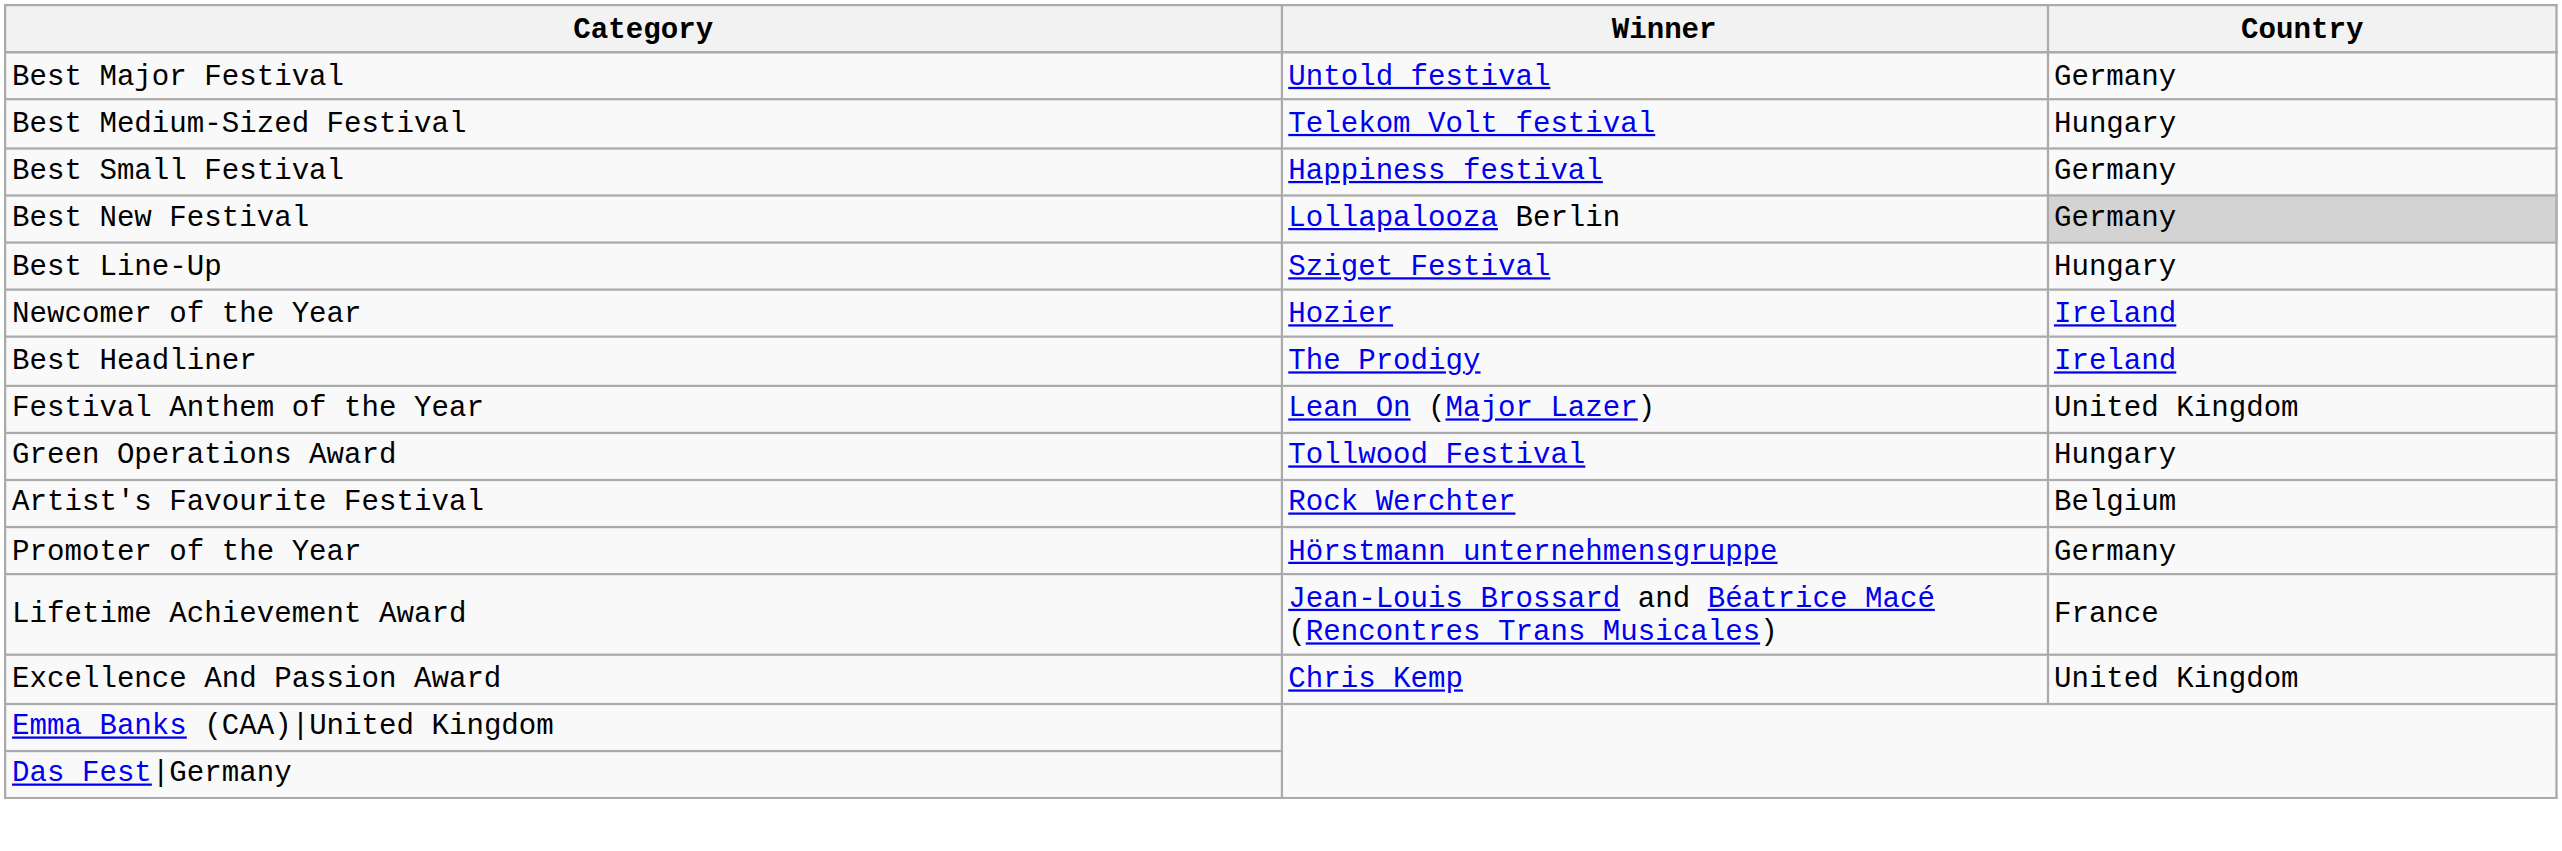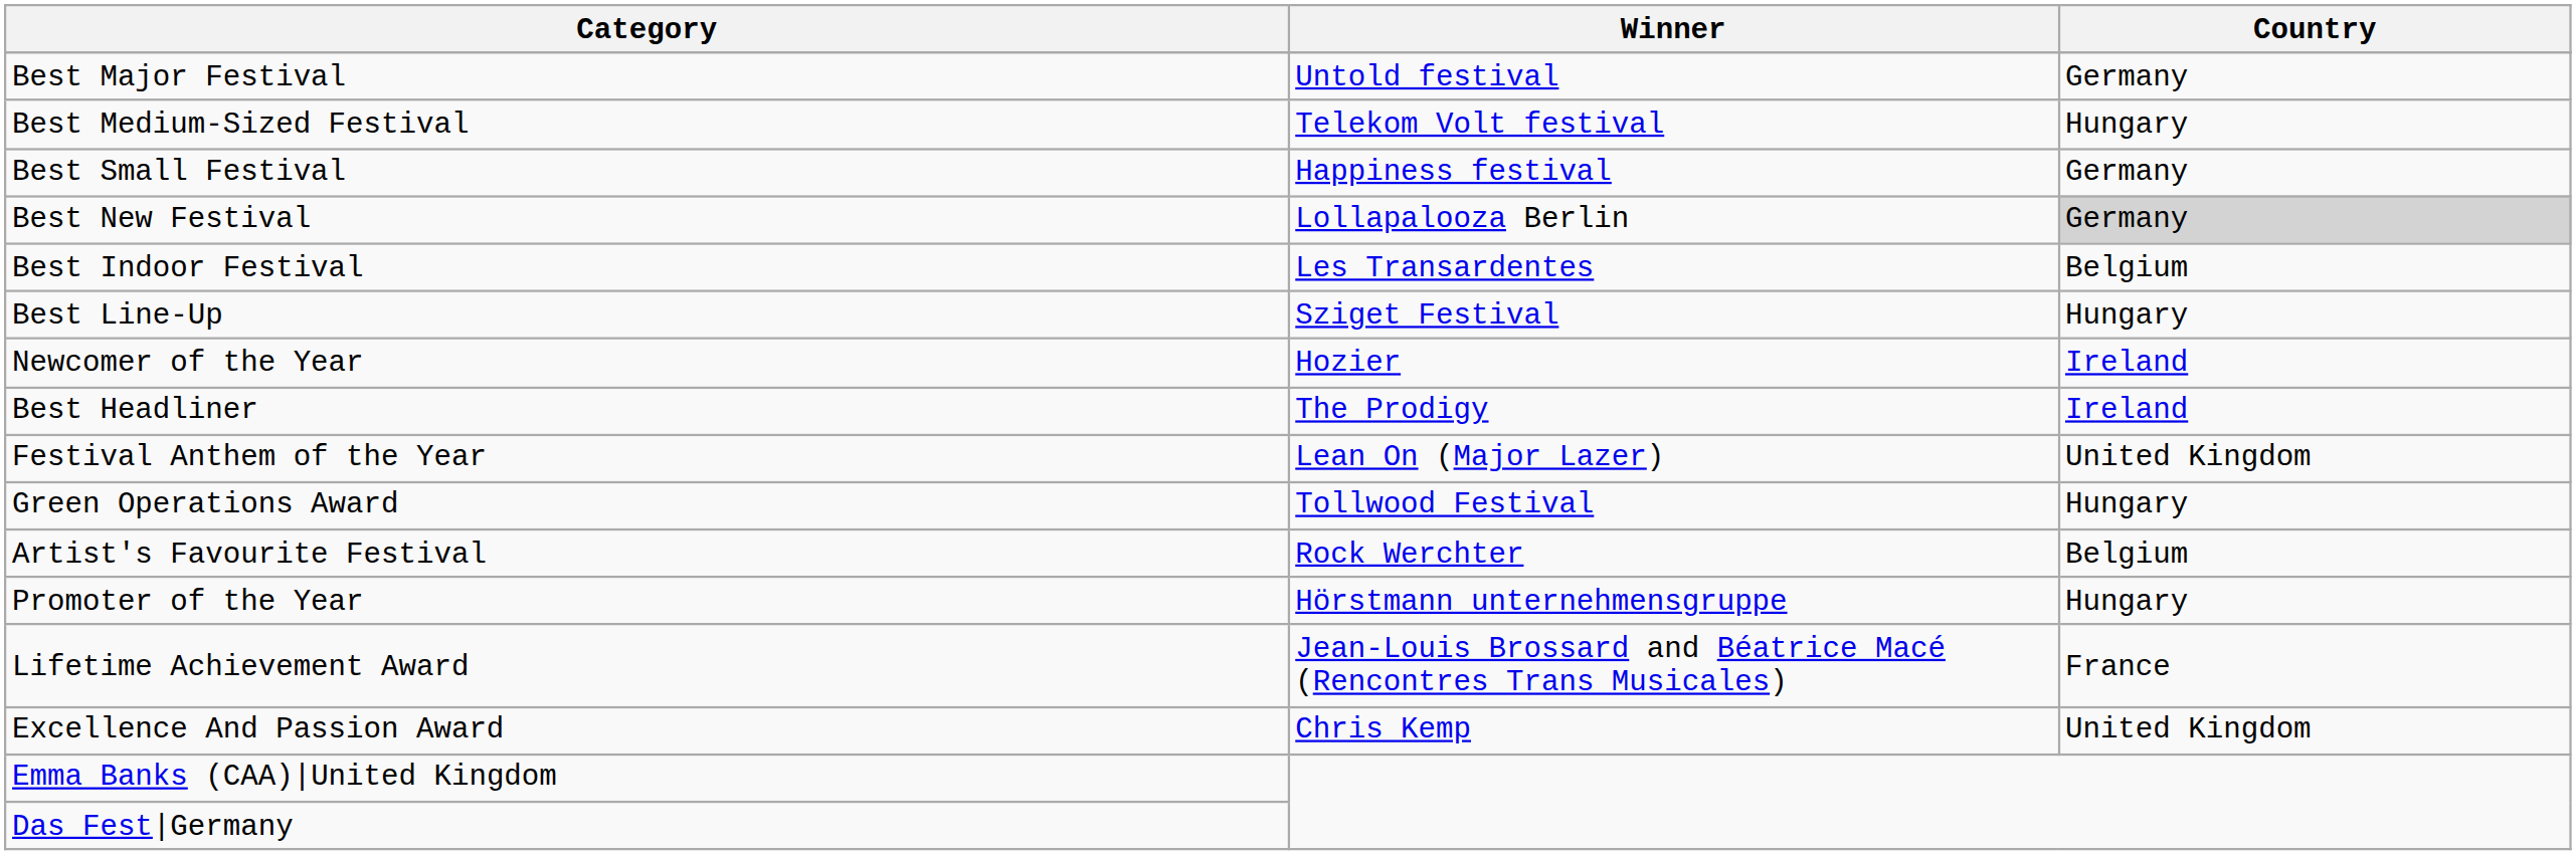+ row: Best Indoor Festival | Les Transardentes | Belgium
Promoter of the Year | Country: Germany -> Hungary
